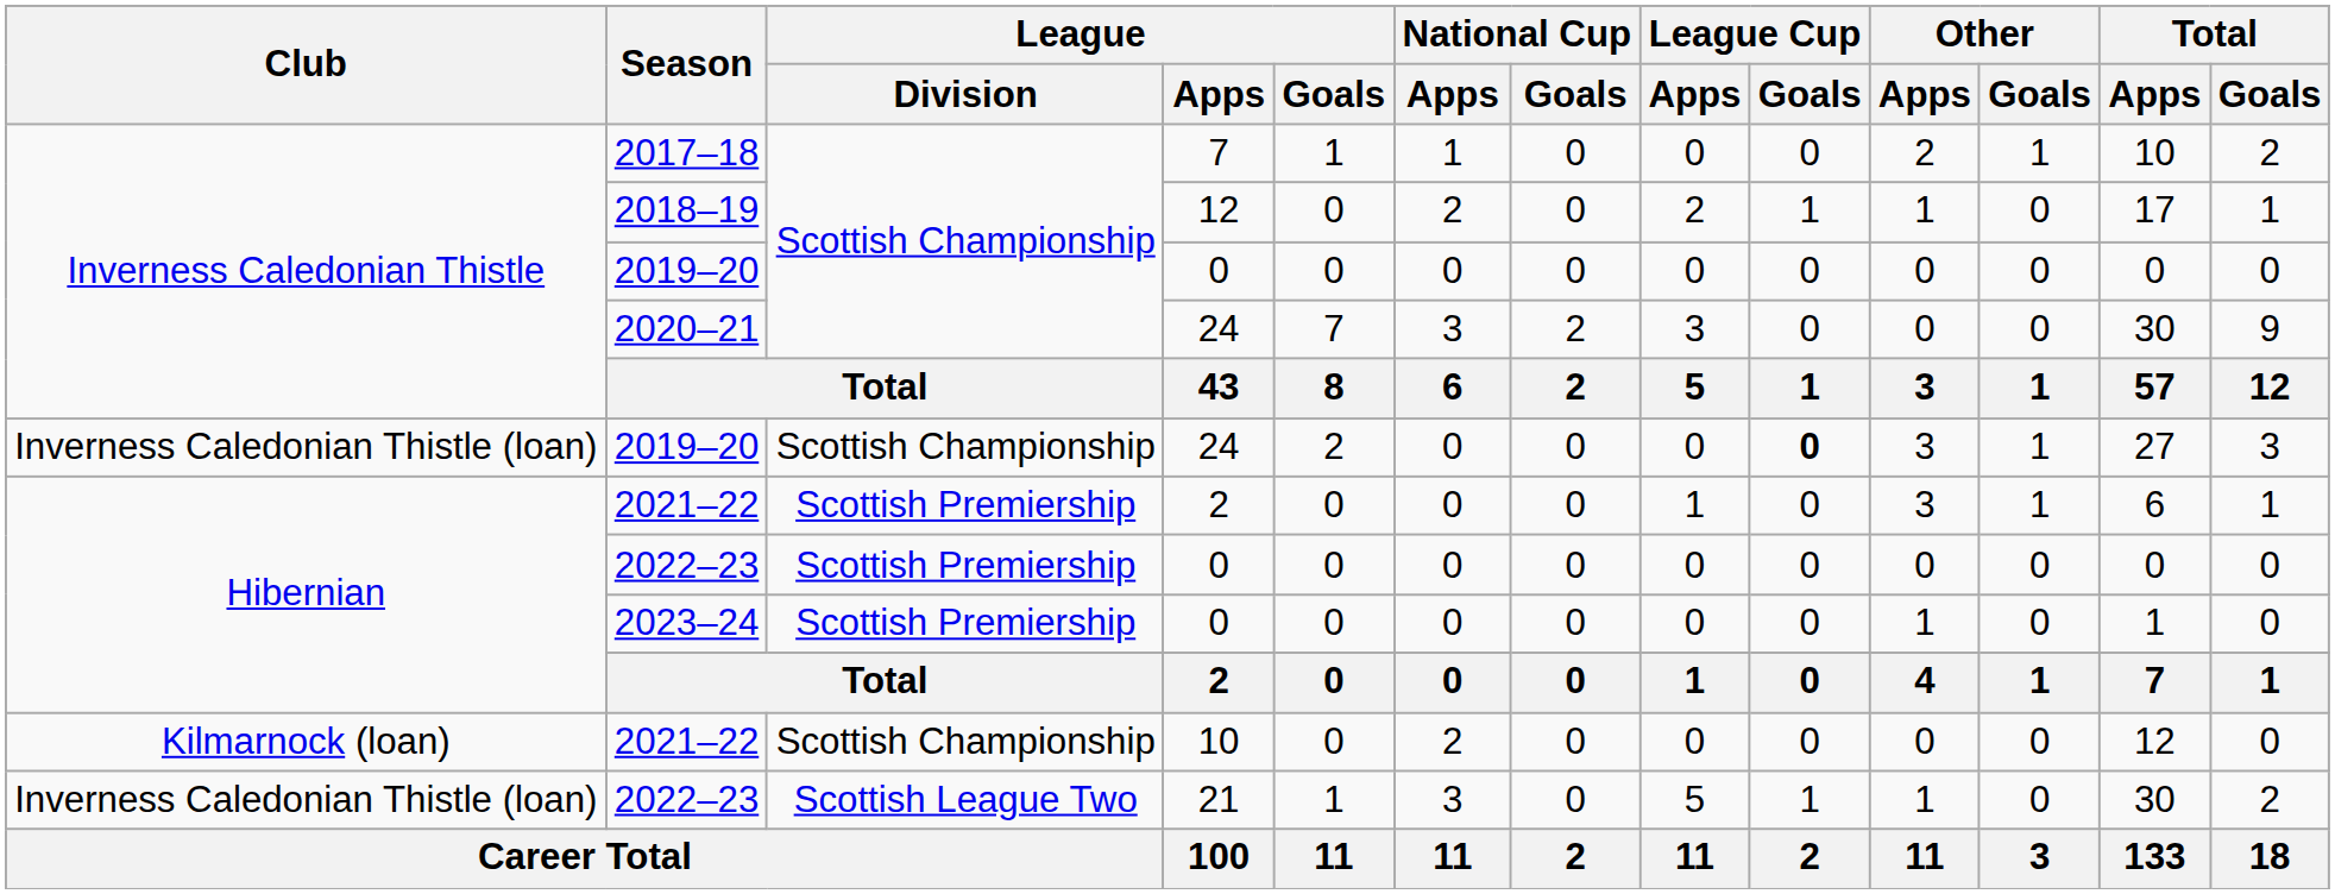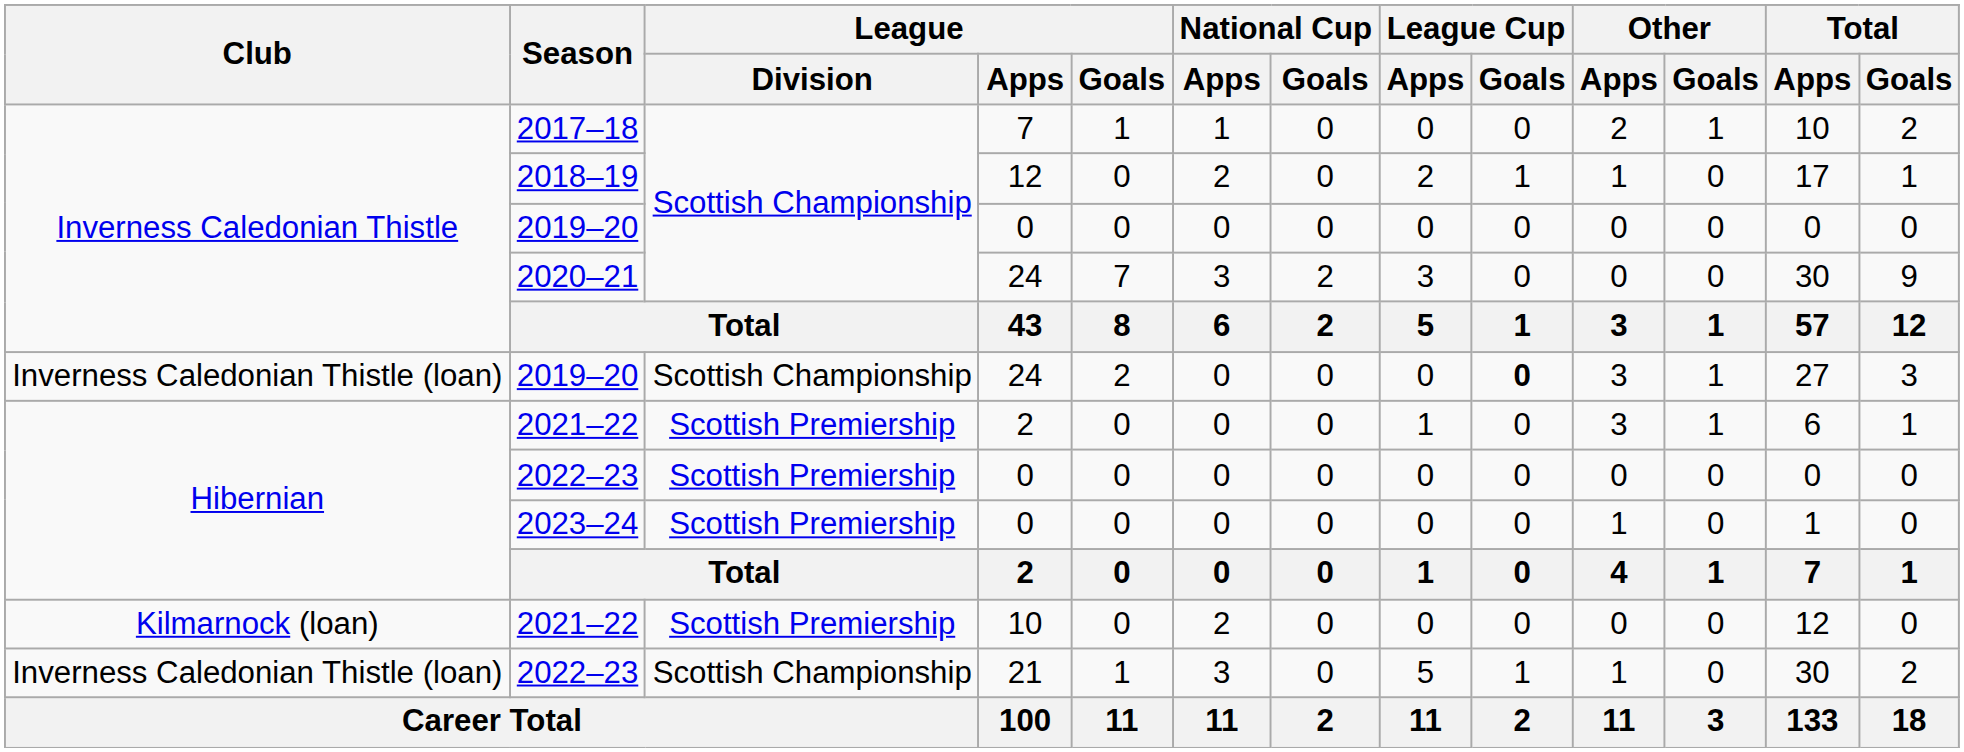2021–22 / 10 | League / Division: Scottish Championship -> Scottish Premiership
2022–23 / 21 | League / Division: Scottish League Two -> Scottish Championship
